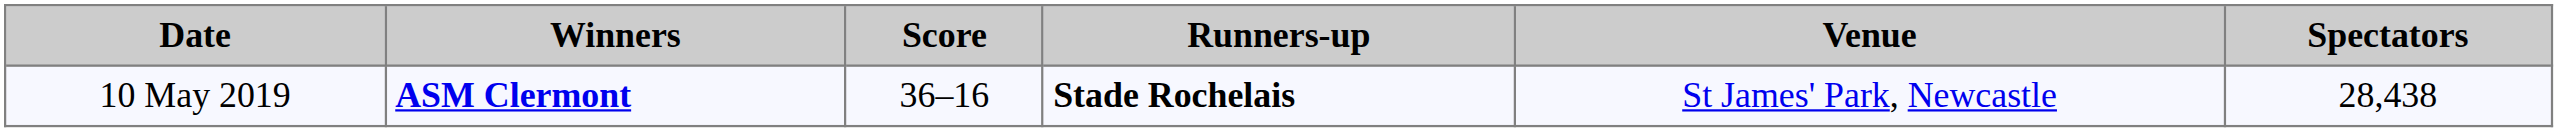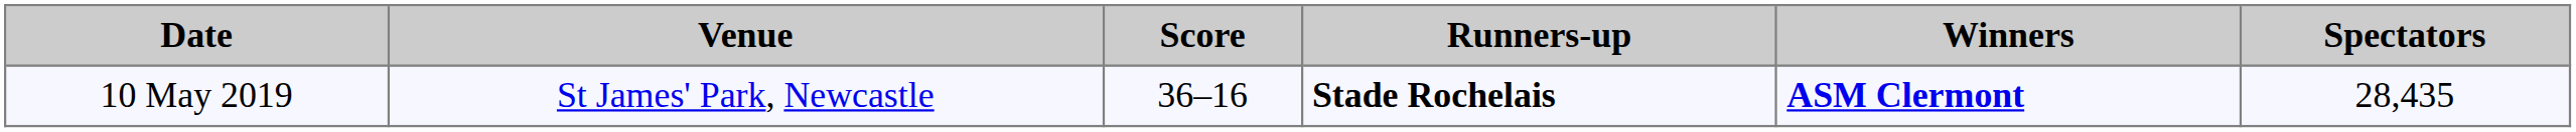columns swapped: Winners <-> Venue
10 May 2019 | Spectators: 28,438 -> 28,435
